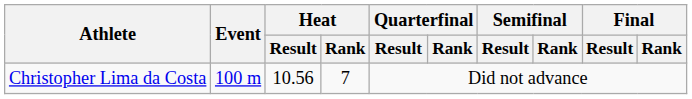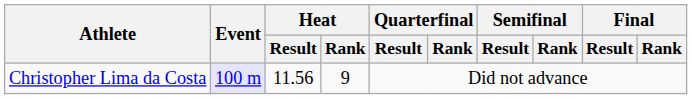Christopher Lima da Costa | Event: no background -> lavender background
Christopher Lima da Costa | Heat / Result: 10.56 -> 11.56
Christopher Lima da Costa | Heat / Rank: 7 -> 9
